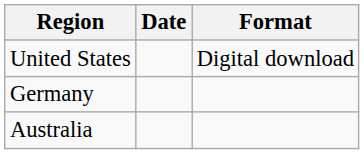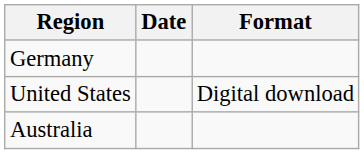rows swapped: Germany <-> United States
